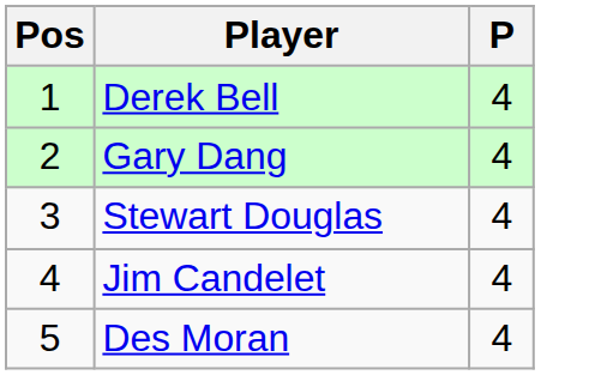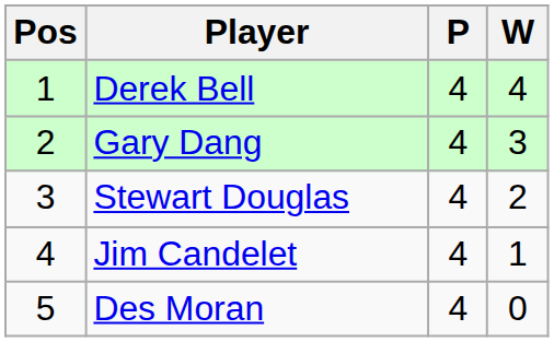+ column: W | 4 | 3 | 2 | 1 | 0
